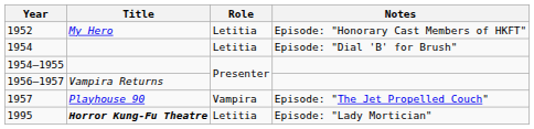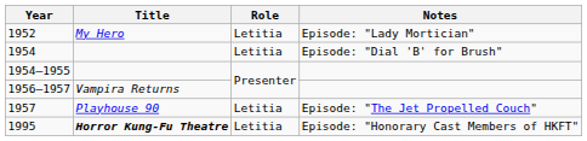1952 | Notes: Episode: "Honorary Cast Members of HKFT" -> Episode: "Lady Mortician"
1957 | Role: Vampira -> Letitia
1995 | Notes: Episode: "Lady Mortician" -> Episode: "Honorary Cast Members of HKFT"
